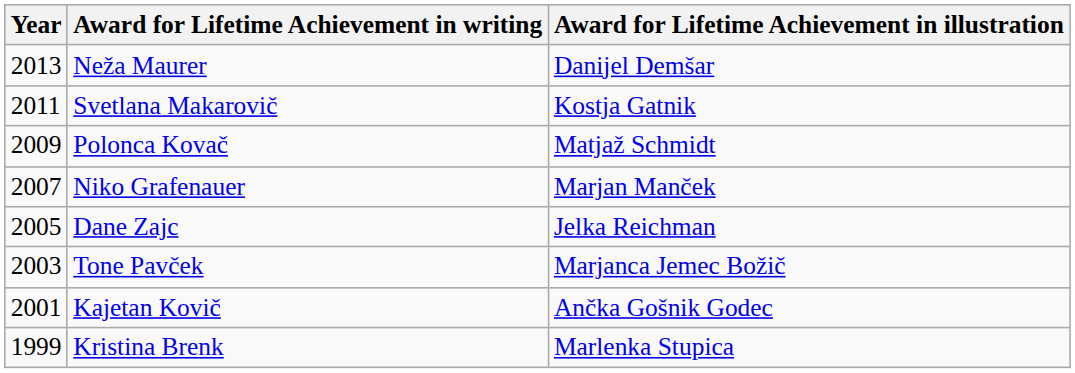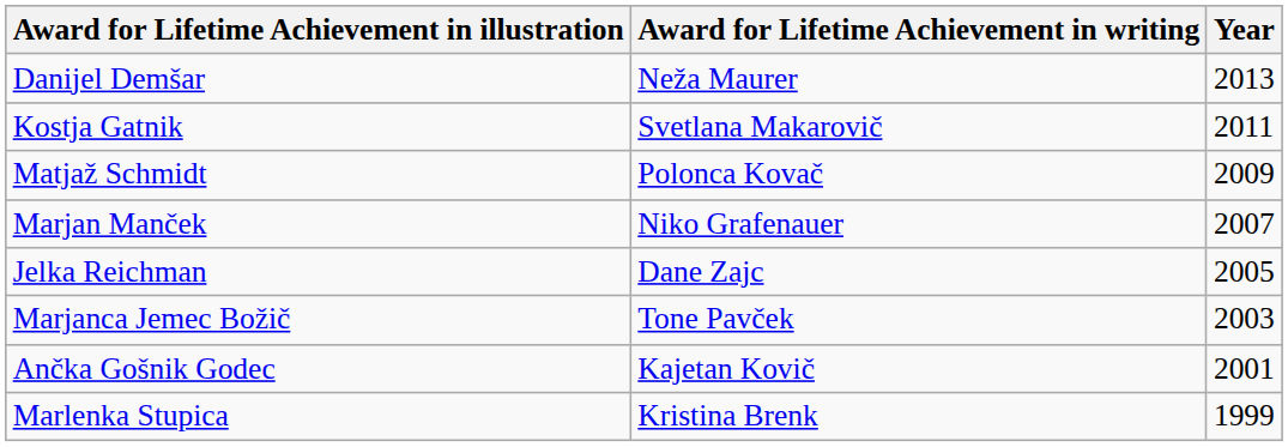columns swapped: Year <-> Award for Lifetime Achievement in illustration
